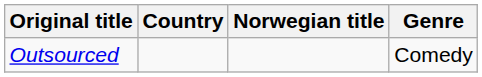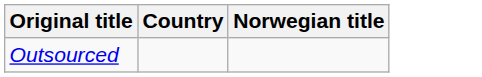- column: Genre | Comedy
